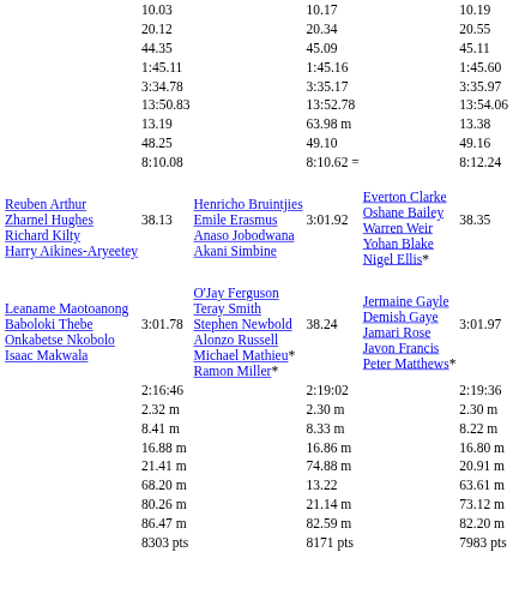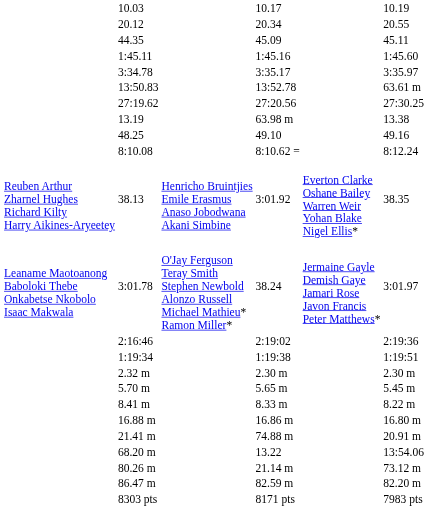13:50.83 | column 7: 13:54.06 -> 63.61 m
+ row: 27:19.62 | 27:20.56 | 27:30.25
+ row: 1:19:34 | 1:19:38 | 1:19:51
+ row: 5.70 m | 5.65 m | 5.45 m
68.20 m | column 7: 63.61 m -> 13:54.06
